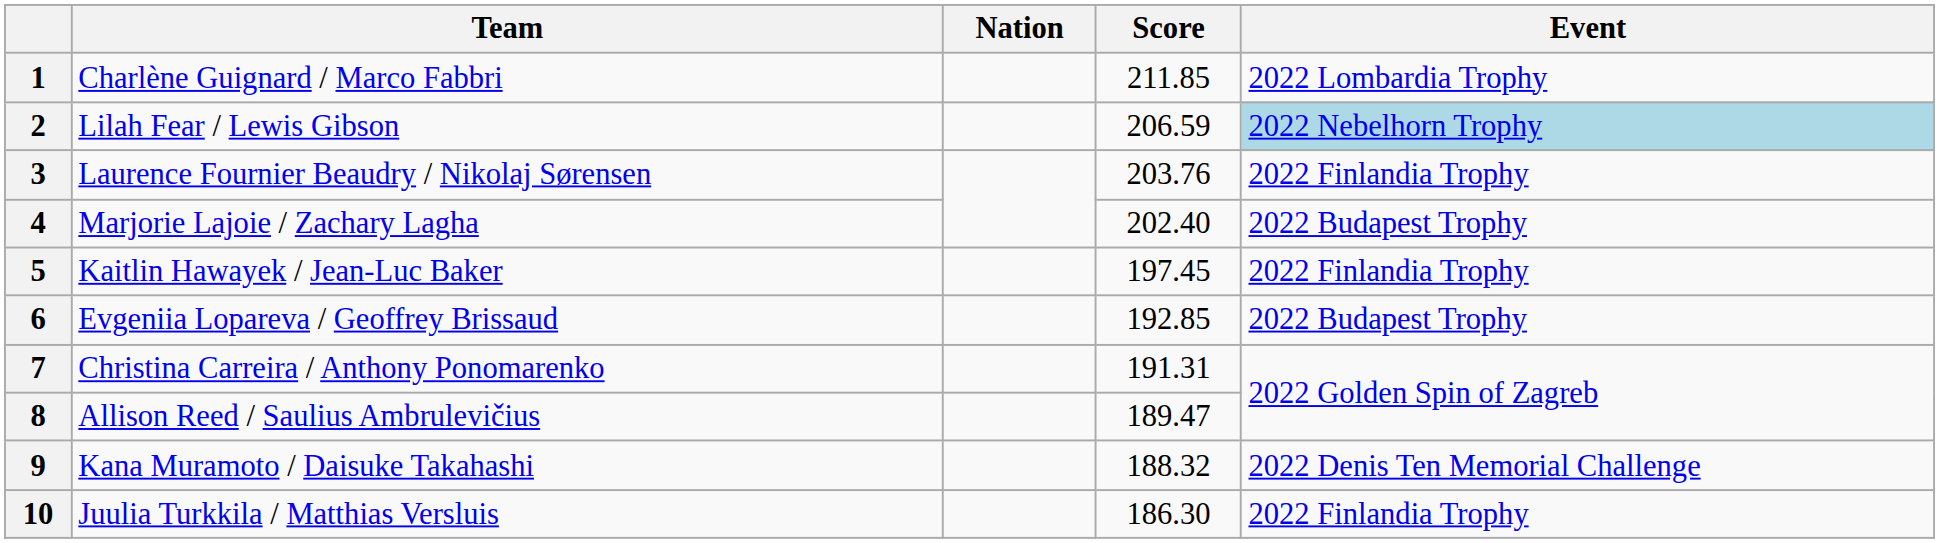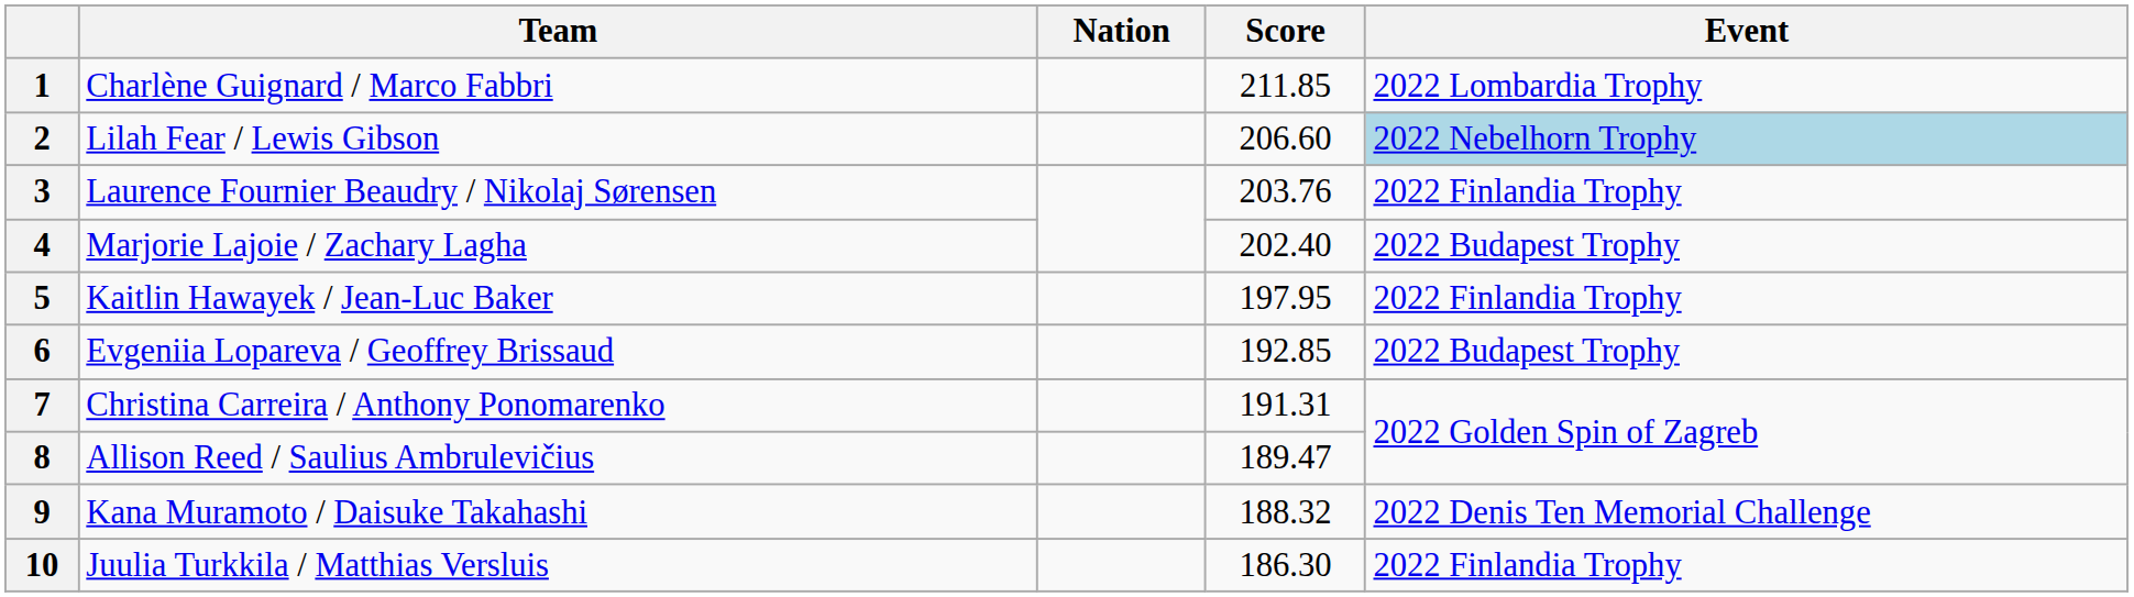2 | Score: 206.59 -> 206.60
5 | Score: 197.45 -> 197.95
